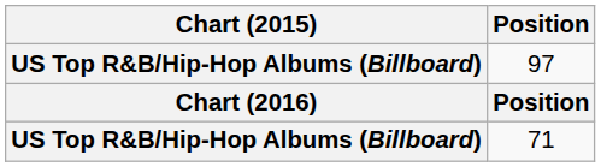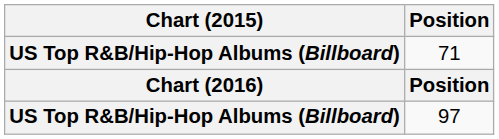rows swapped: 71 <-> 97
